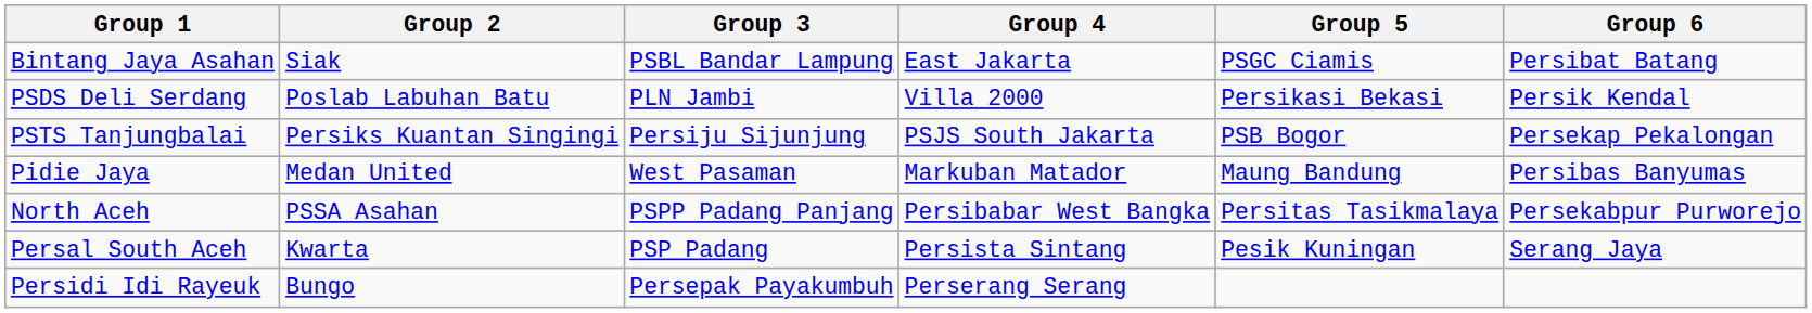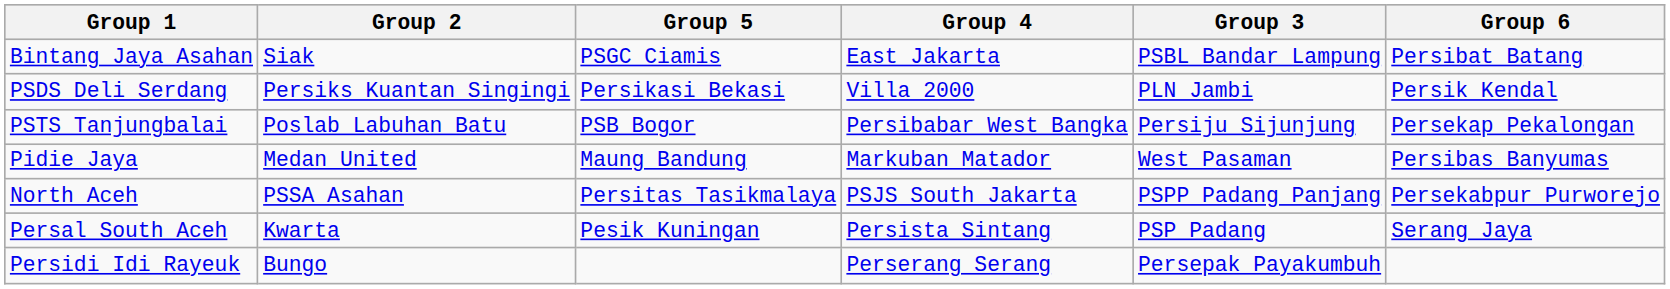columns swapped: Group 3 <-> Group 5
PSDS Deli Serdang | Group 2: Poslab Labuhan Batu -> Persiks Kuantan Singingi
PSTS Tanjungbalai | Group 2: Persiks Kuantan Singingi -> Poslab Labuhan Batu
PSTS Tanjungbalai | Group 4: PSJS South Jakarta -> Persibabar West Bangka
North Aceh | Group 4: Persibabar West Bangka -> PSJS South Jakarta
